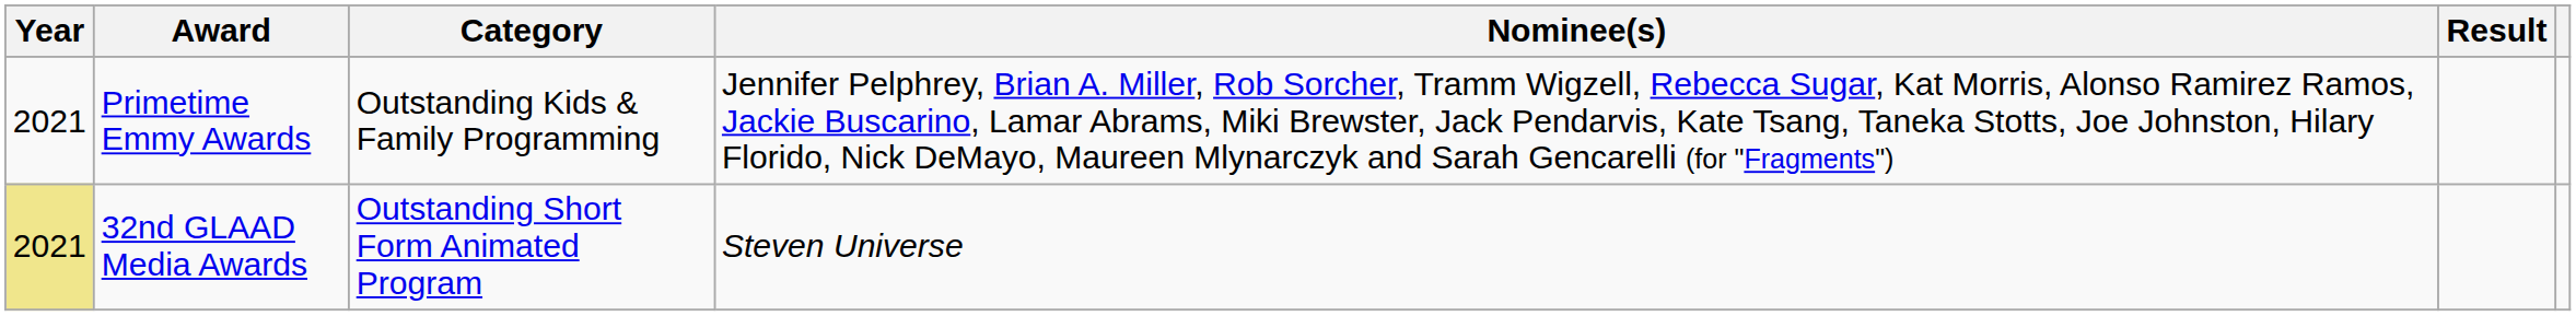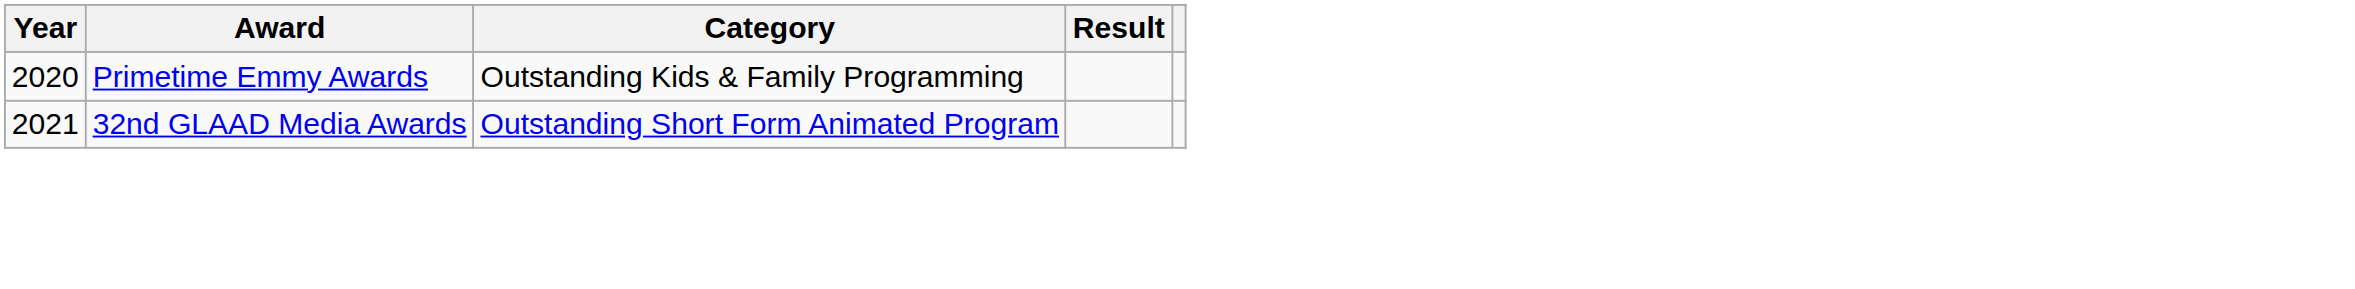- column: Nominee(s) | Jennifer Pelphrey, Brian A. Miller, Rob Sorcher, Tramm Wigzell, Rebecca Sugar, Kat Morris, Alonso Ramirez Ramos, Jackie Buscarino, Lamar Abrams, Miki Brewster, Jack Pendarvis, Kate Tsang, Taneka Stotts, Joe Johnston, Hilary Florido, Nick DeMayo, Maureen Mlynarczyk and Sarah Gencarelli (for "Fragments") | Steven Universe
Primetime Emmy Awards | Year: 2021 -> 2020
32nd GLAAD Media Awards | Year: khaki background -> no background
